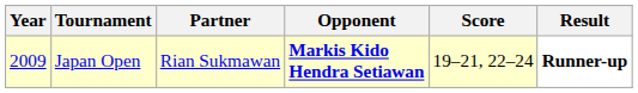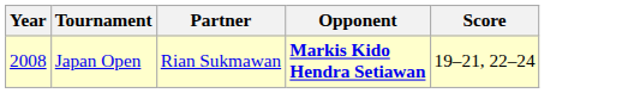- column: Result | Runner-up
Japan Open | Year: 2009 -> 2008
